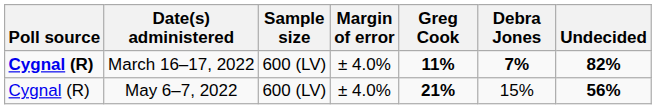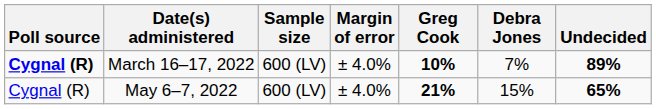March 16–17, 2022 | Greg Cook: 11% -> 10%
March 16–17, 2022 | Debra Jones: bold -> normal
March 16–17, 2022 | Undecided: 82% -> 89%
May 6–7, 2022 | Undecided: 56% -> 65%
